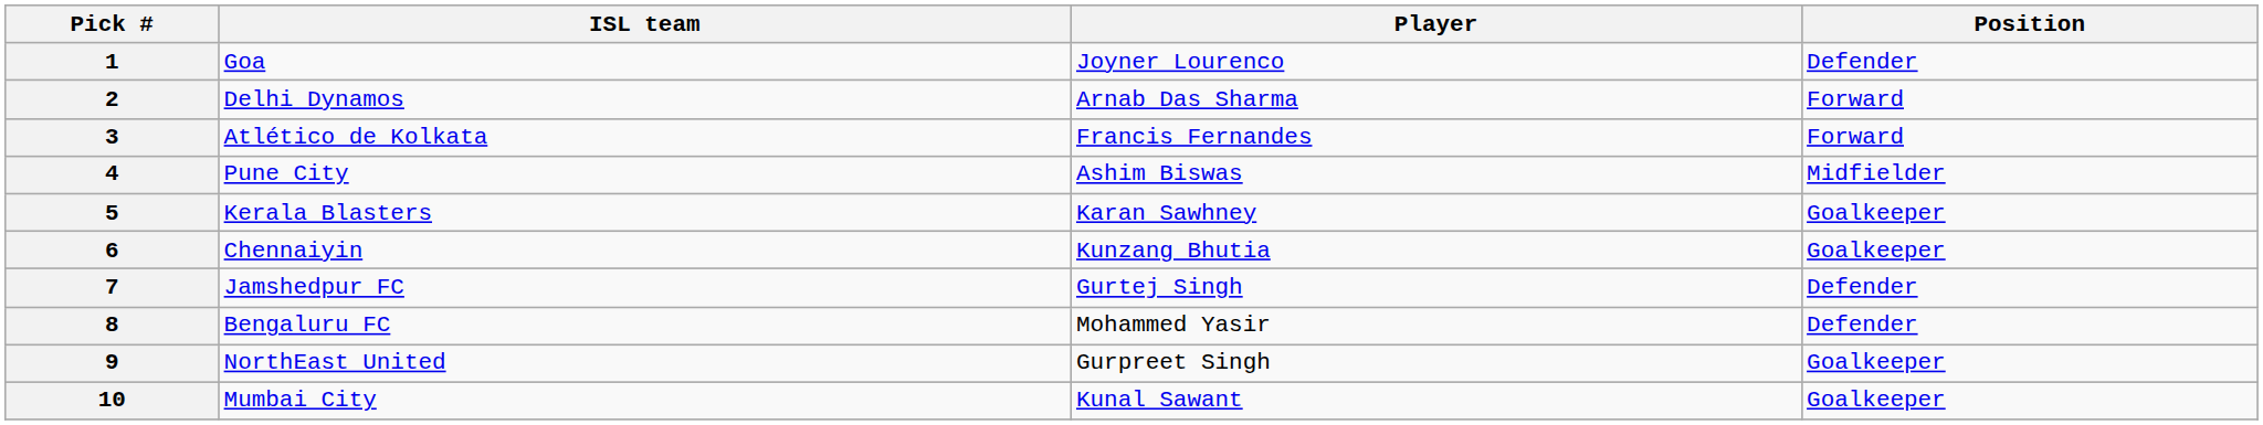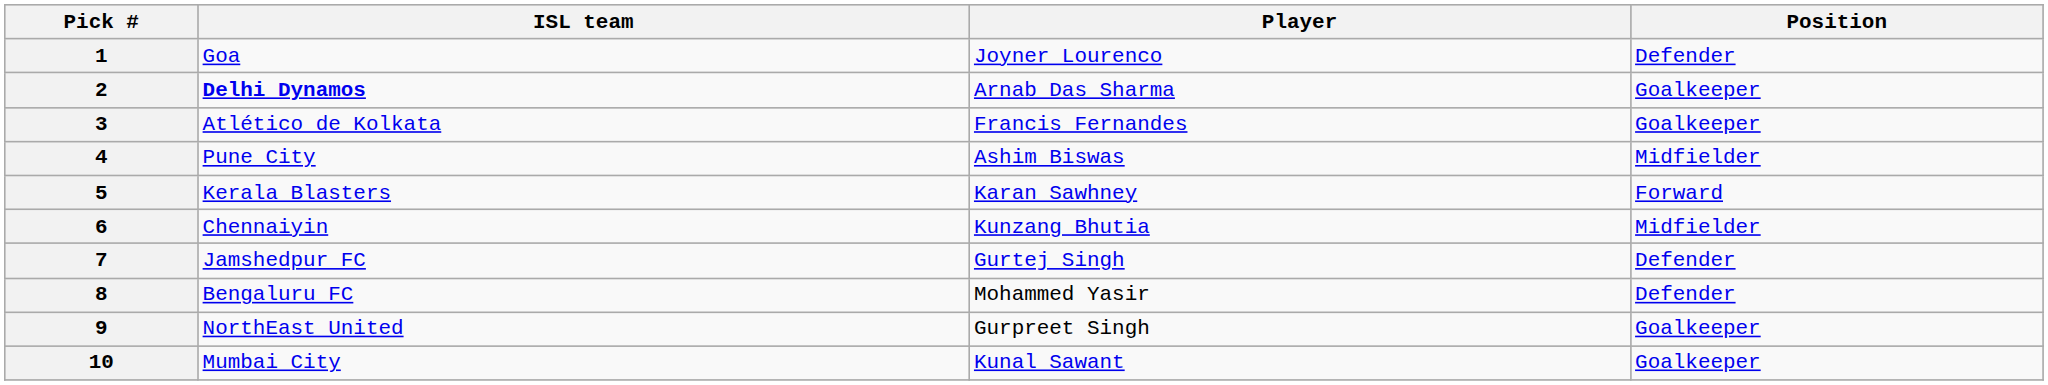2 | ISL team: normal -> bold
2 | Position: Forward -> Goalkeeper
3 | Position: Forward -> Goalkeeper
5 | Position: Goalkeeper -> Forward
6 | Position: Goalkeeper -> Midfielder
